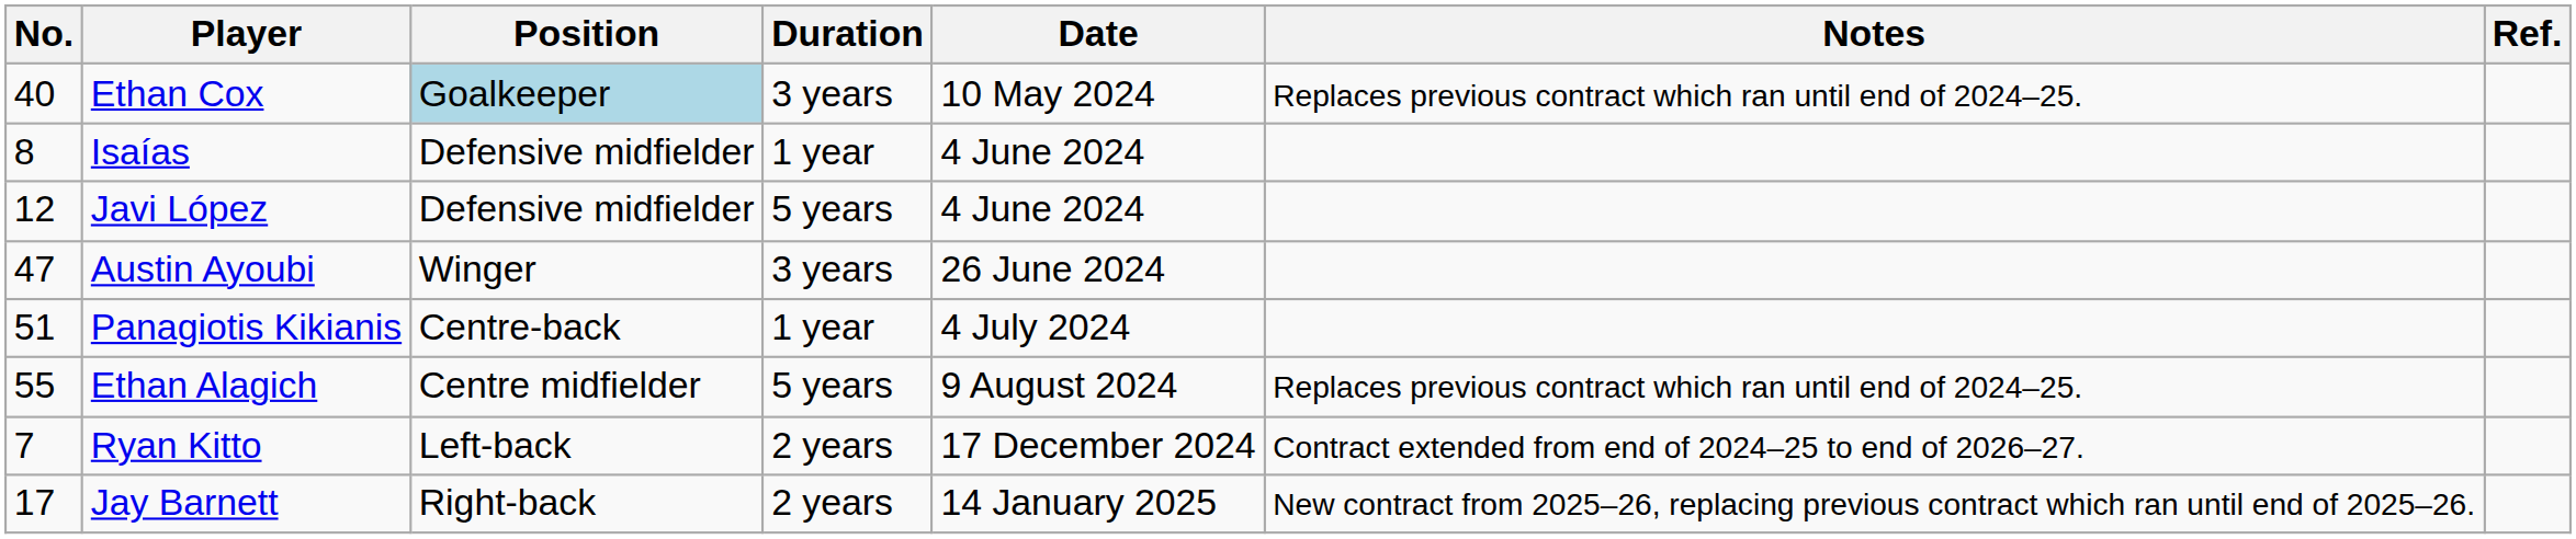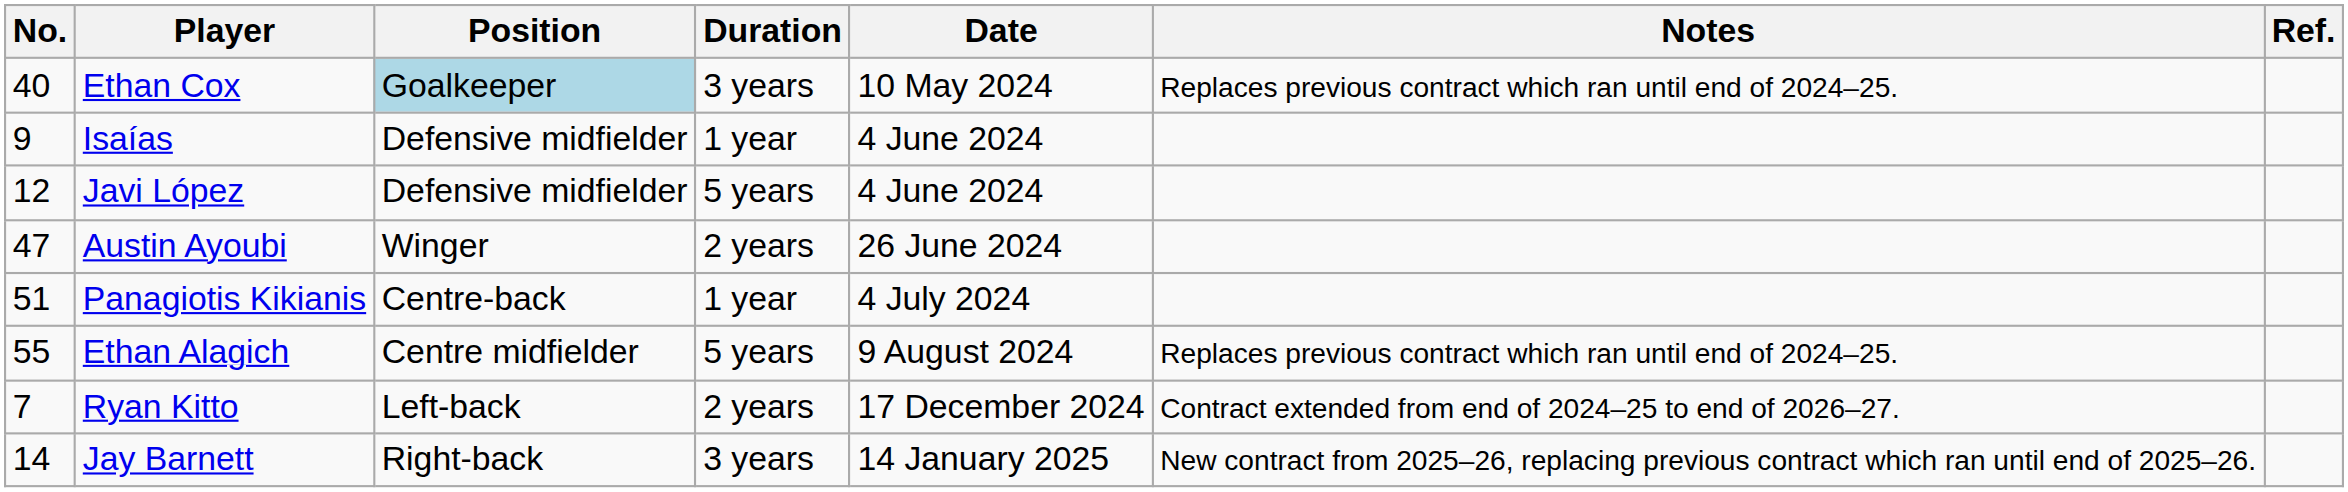Isaías | No.: 8 -> 9
Austin Ayoubi | Duration: 3 years -> 2 years
Jay Barnett | No.: 17 -> 14
Jay Barnett | Duration: 2 years -> 3 years
